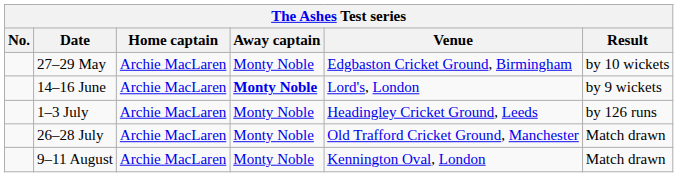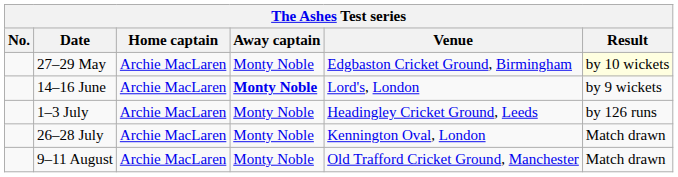27–29 May | Result: no background -> lightyellow background
26–28 July | Venue: Old Trafford Cricket Ground, Manchester -> Kennington Oval, London
9–11 August | Venue: Kennington Oval, London -> Old Trafford Cricket Ground, Manchester
